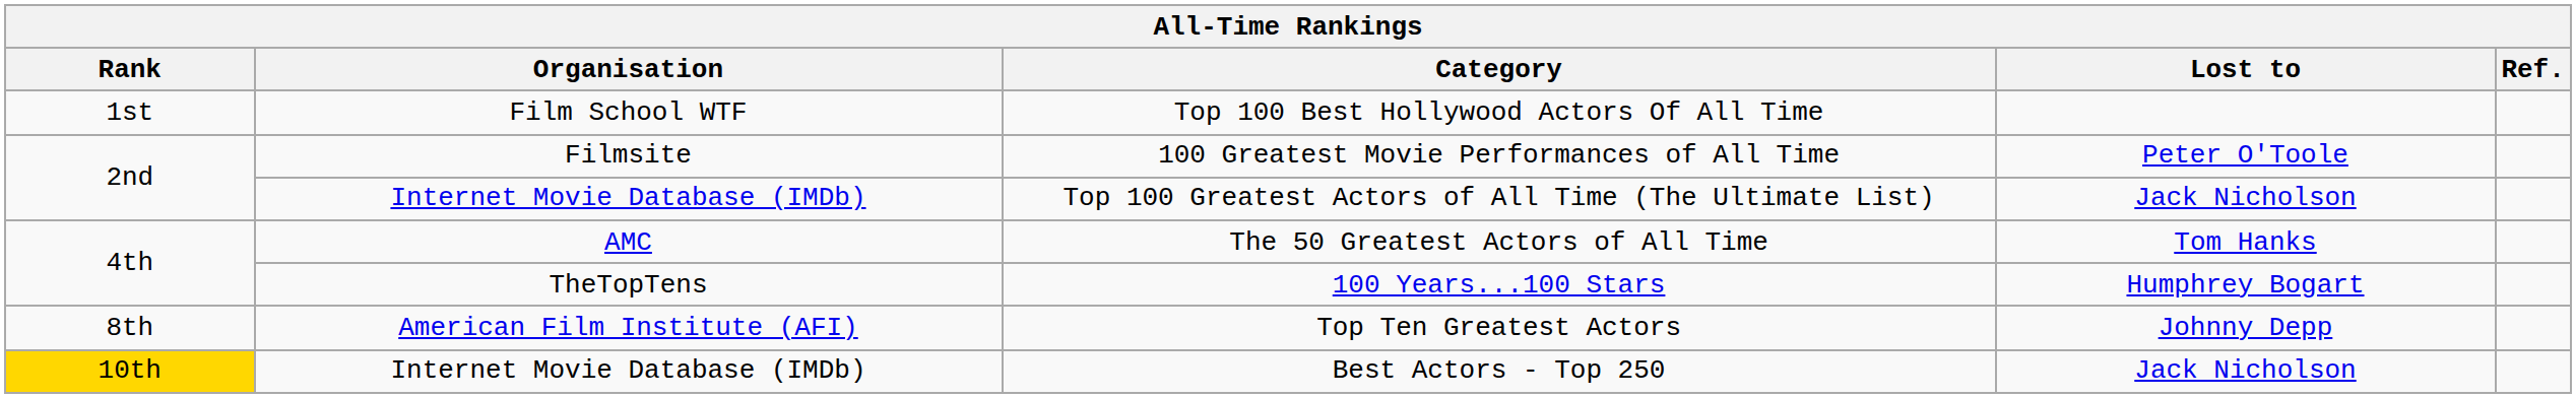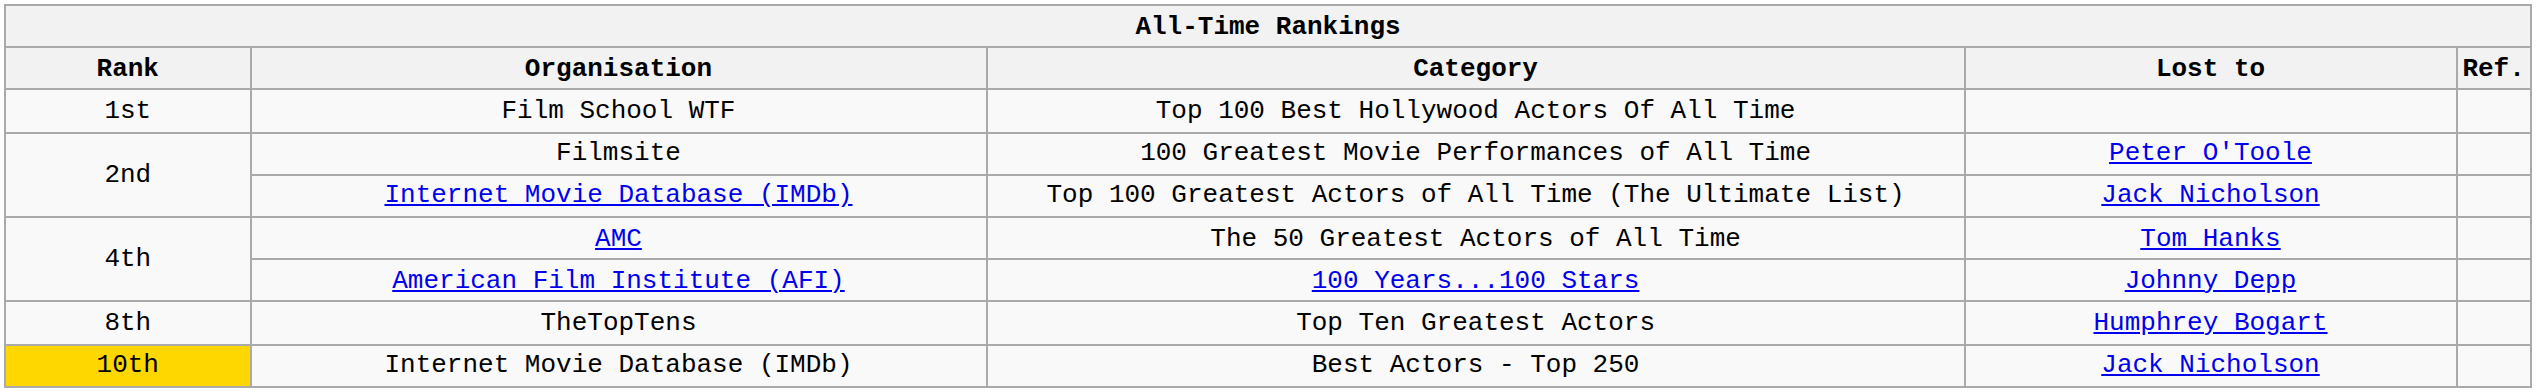100 Years...100 Stars | Organisation: TheTopTens -> American Film Institute (AFI)
100 Years...100 Stars | Lost to: Humphrey Bogart -> Johnny Depp
Top Ten Greatest Actors | Organisation: American Film Institute (AFI) -> TheTopTens
Top Ten Greatest Actors | Lost to: Johnny Depp -> Humphrey Bogart
